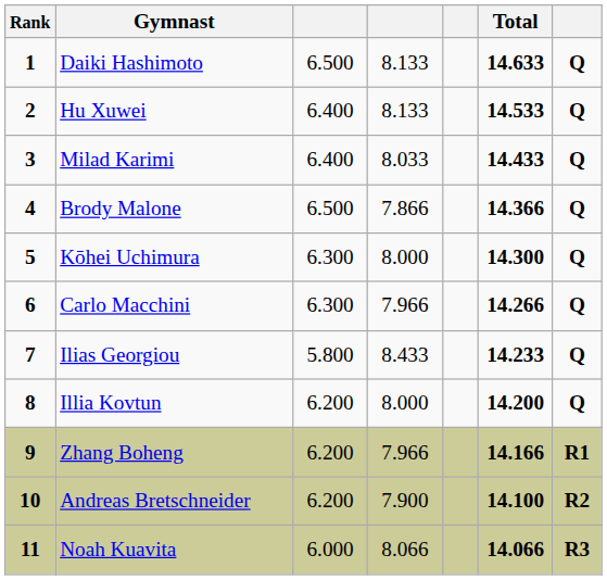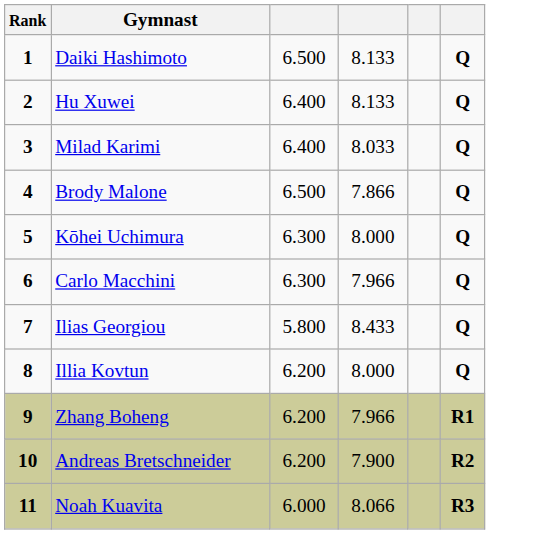- column: Total | 14.633 | 14.533 | 14.433 | 14.366 | 14.300 | 14.266 | 14.233 | 14.200 | 14.166 | 14.100 | 14.066
